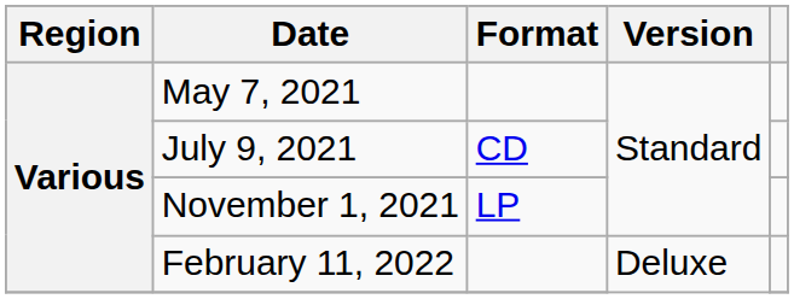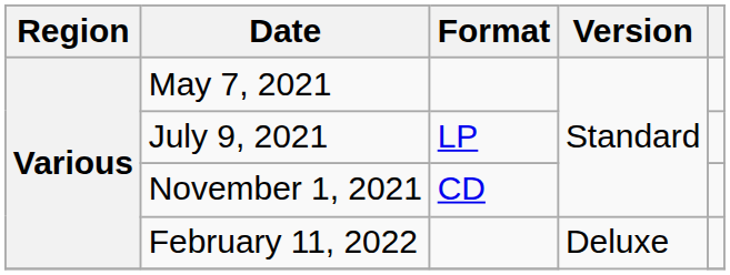July 9, 2021 | Format: CD -> LP
November 1, 2021 | Format: LP -> CD
